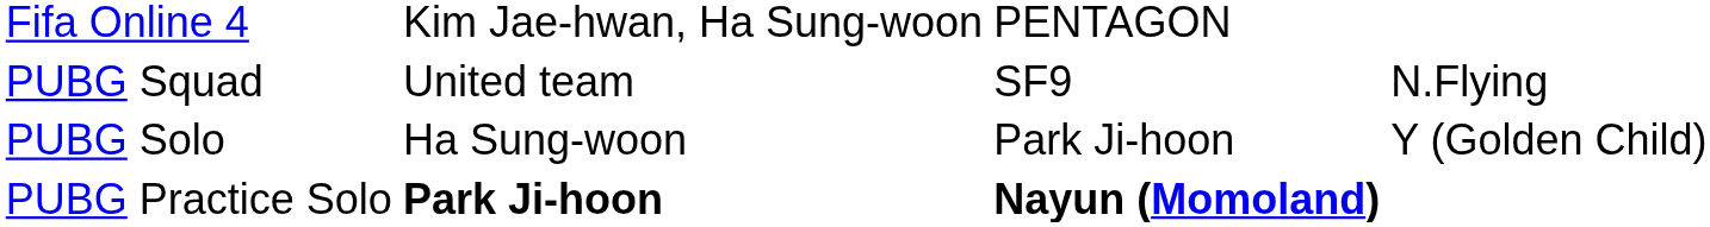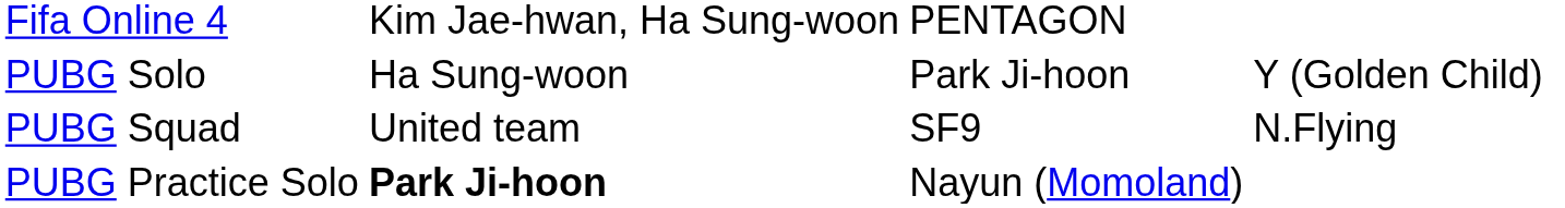rows swapped: PUBG Solo <-> PUBG Squad
PUBG Practice Solo | column 3: bold -> normal
